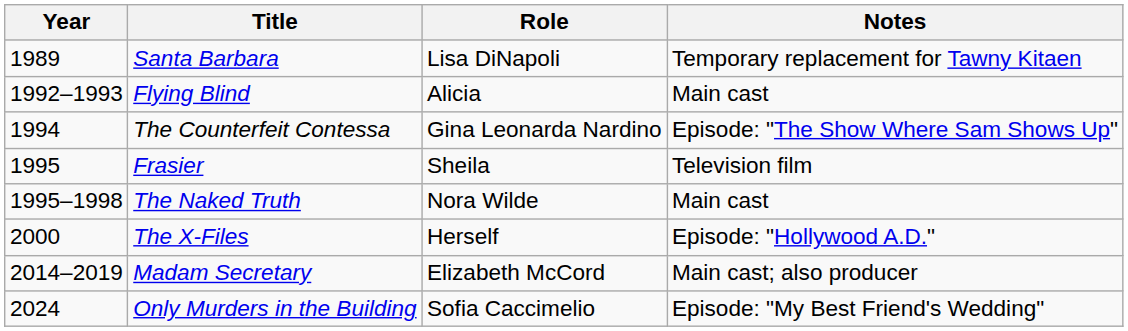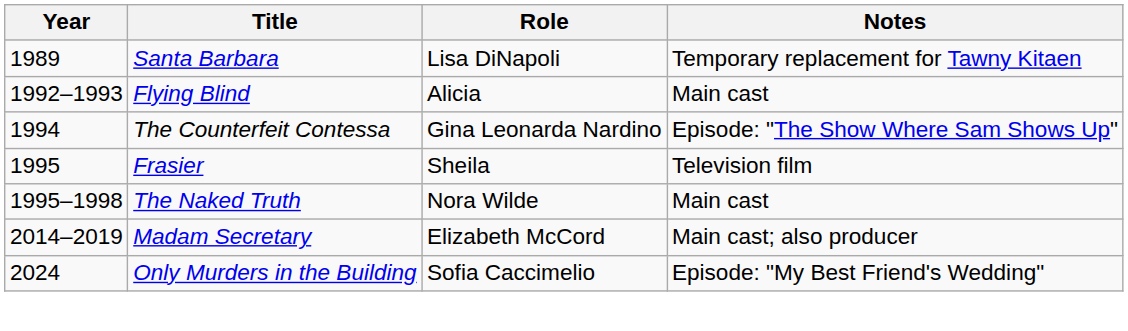- row: 2000 | The X-Files | Herself | Episode: "Hollywood A.D."
